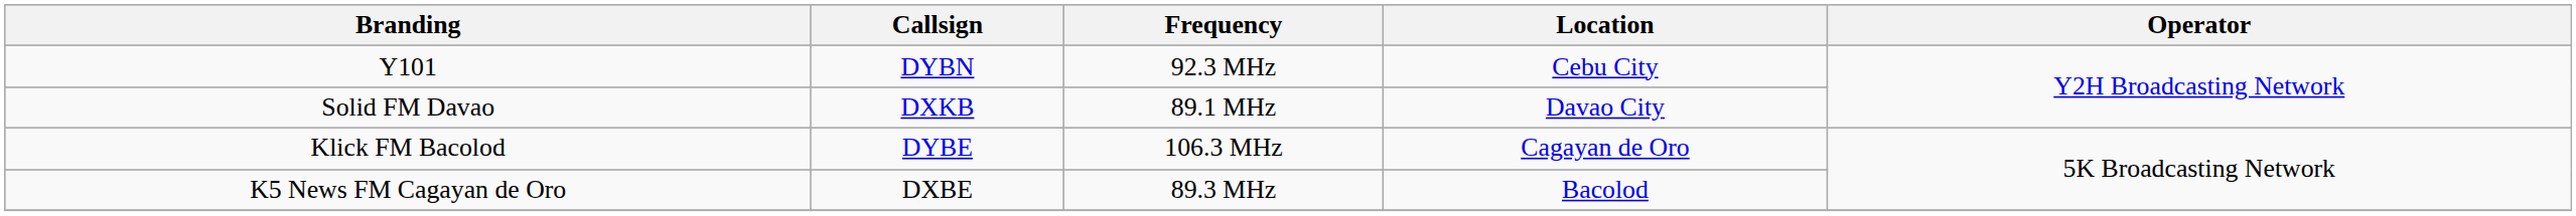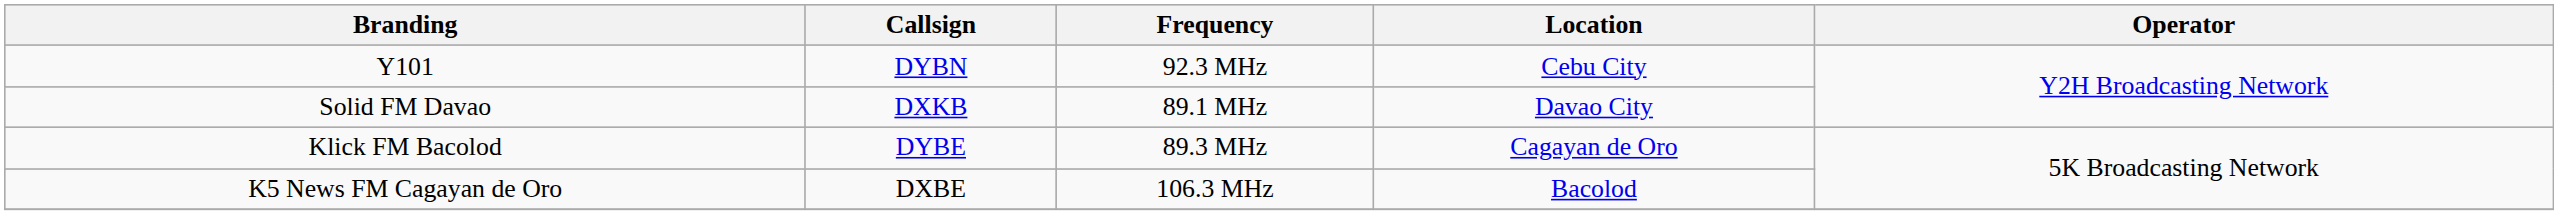Klick FM Bacolod | Frequency: 106.3 MHz -> 89.3 MHz
K5 News FM Cagayan de Oro | Frequency: 89.3 MHz -> 106.3 MHz
